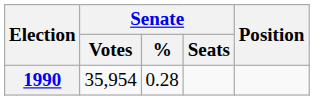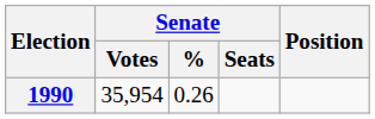1990 | Senate / %: 0.28 -> 0.26
